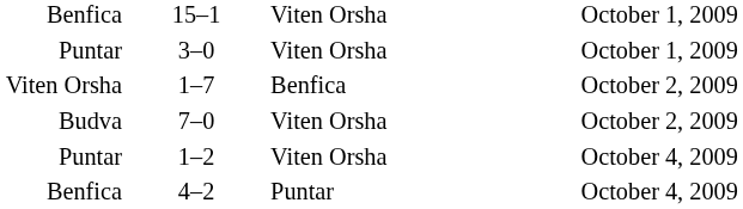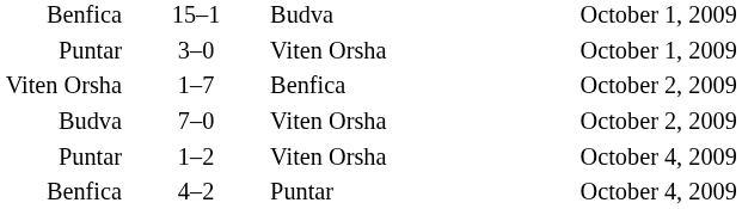15–1 | column 3: Viten Orsha -> Budva
